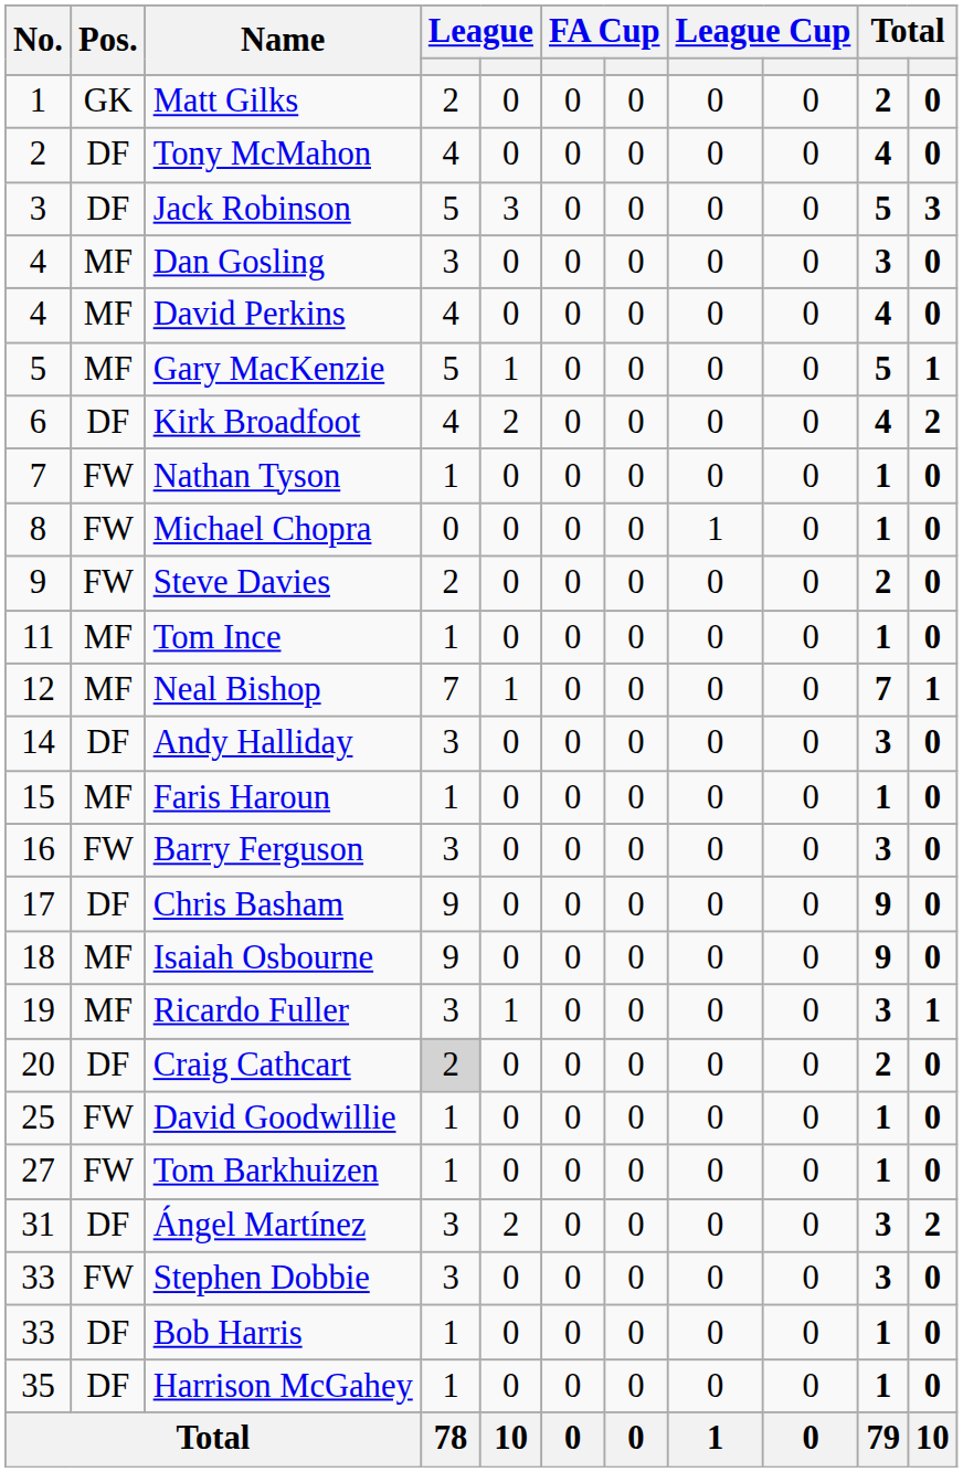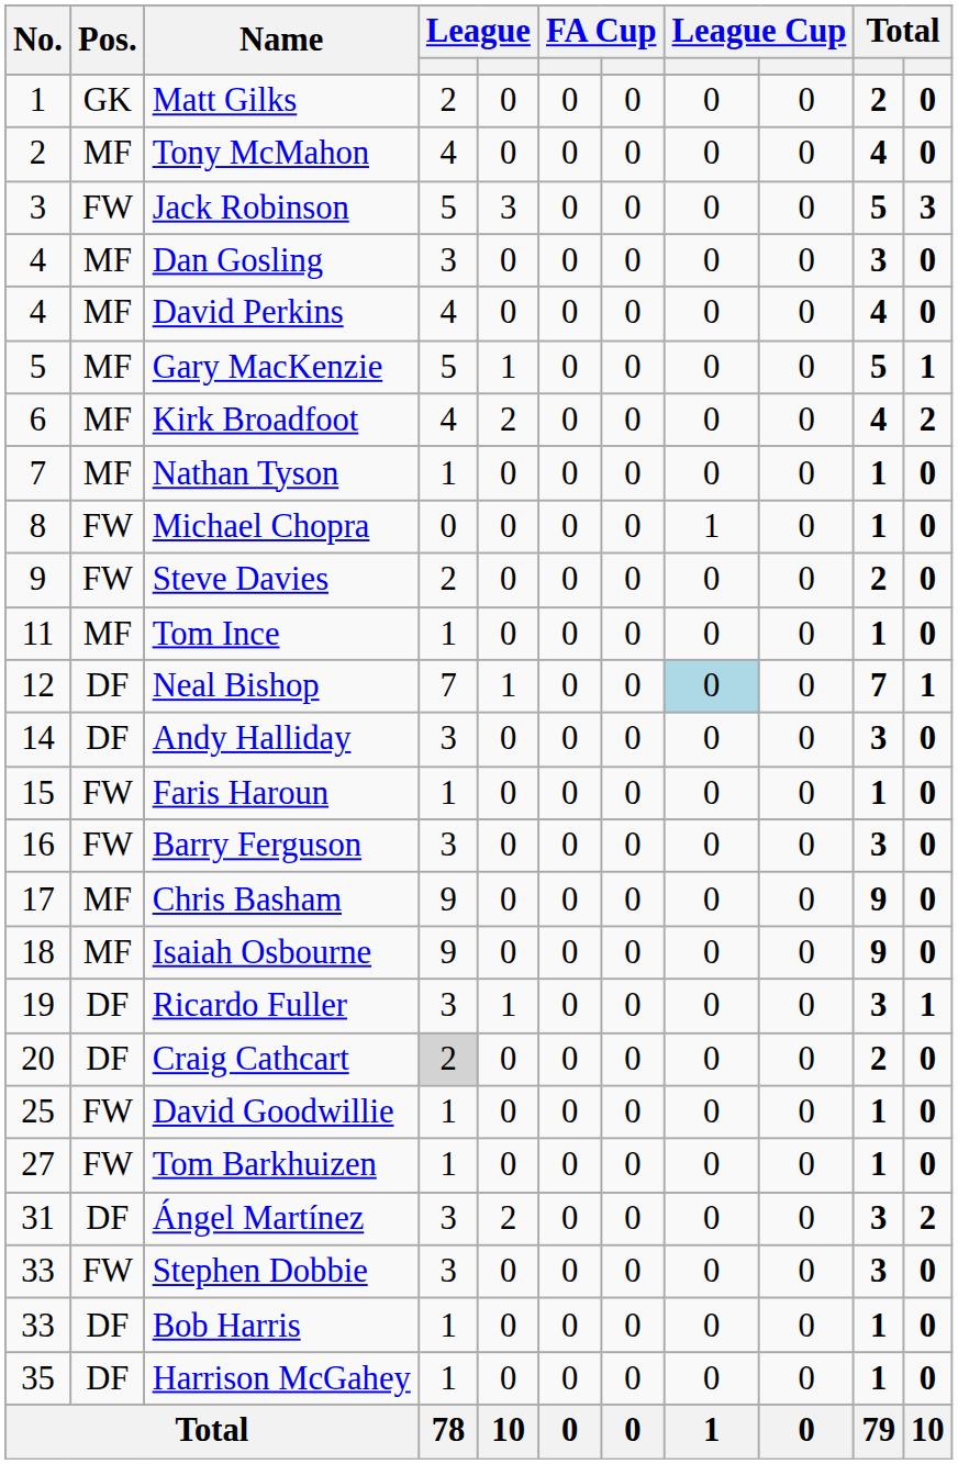Tony McMahon | Pos.: DF -> MF
Jack Robinson | Pos.: DF -> FW
Kirk Broadfoot | Pos.: DF -> MF
Nathan Tyson | Pos.: FW -> MF
Neal Bishop | Pos.: MF -> DF
Neal Bishop | column 8: no background -> lightblue background
Faris Haroun | Pos.: MF -> FW
Chris Basham | Pos.: DF -> MF
Ricardo Fuller | Pos.: MF -> DF
